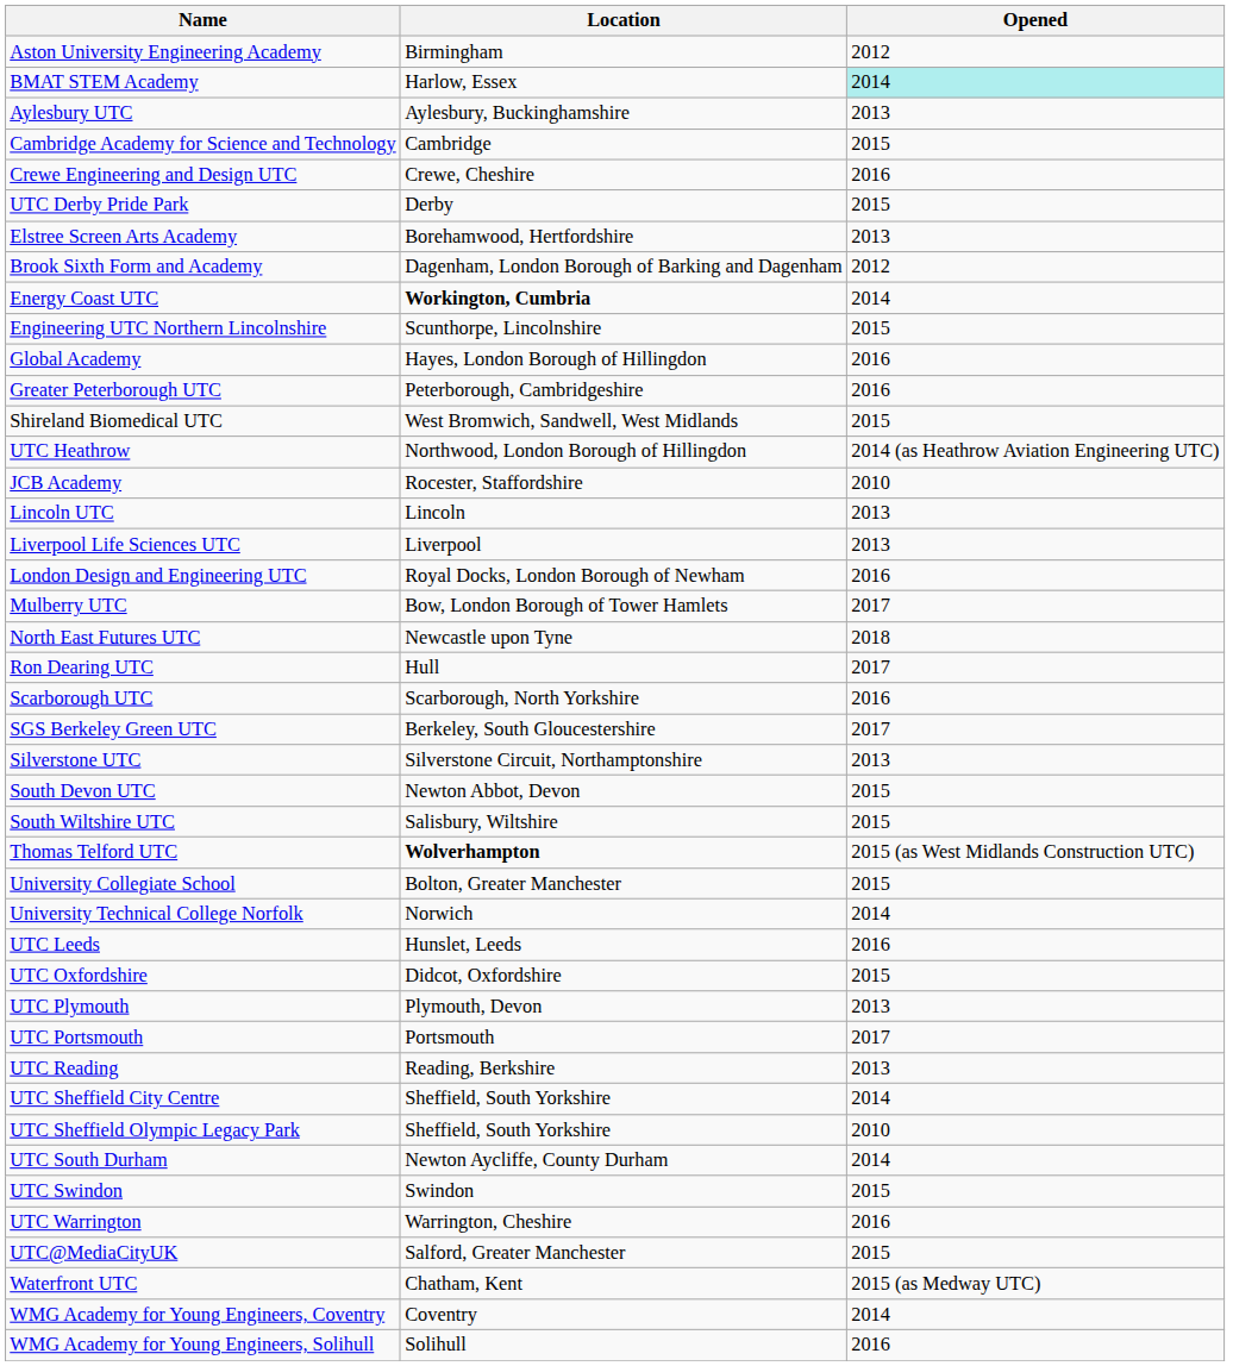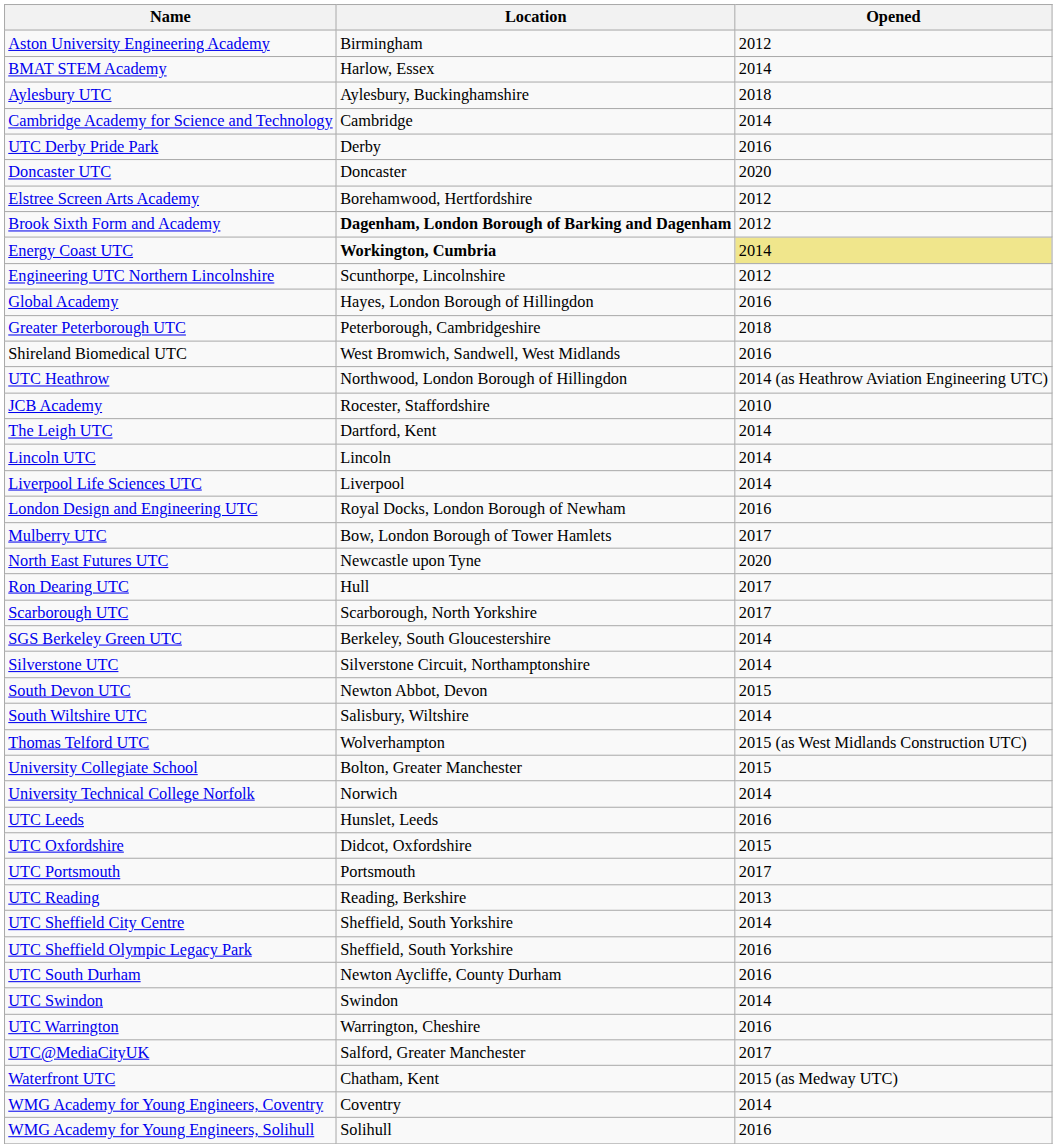BMAT STEM Academy | Opened: paleturquoise background -> no background
Aylesbury UTC | Opened: 2013 -> 2018
Cambridge Academy for Science and Technology | Opened: 2015 -> 2014
- row: Crewe Engineering and Design UTC | Crewe, Cheshire | 2016
UTC Derby Pride Park | Opened: 2015 -> 2016
+ row: Doncaster UTC | Doncaster | 2020
Elstree Screen Arts Academy | Opened: 2013 -> 2012
Brook Sixth Form and Academy | Location: normal -> bold
Energy Coast UTC | Opened: no background -> khaki background
Engineering UTC Northern Lincolnshire | Opened: 2015 -> 2012
Greater Peterborough UTC | Opened: 2016 -> 2018
Shireland Biomedical UTC | Opened: 2015 -> 2016
+ row: The Leigh UTC | Dartford, Kent | 2014
Lincoln UTC | Opened: 2013 -> 2014
Liverpool Life Sciences UTC | Opened: 2013 -> 2014
North East Futures UTC | Opened: 2018 -> 2020
Scarborough UTC | Opened: 2016 -> 2017
SGS Berkeley Green UTC | Opened: 2017 -> 2014
Silverstone UTC | Opened: 2013 -> 2014
South Wiltshire UTC | Opened: 2015 -> 2014
Thomas Telford UTC | Location: bold -> normal
- row: UTC Plymouth | Plymouth, Devon | 2013
UTC Sheffield Olympic Legacy Park | Opened: 2010 -> 2016
UTC South Durham | Opened: 2014 -> 2016
UTC Swindon | Opened: 2015 -> 2014
UTC@MediaCityUK | Opened: 2015 -> 2017
